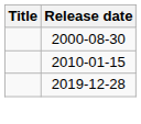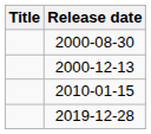+ row: 2000-12-13
